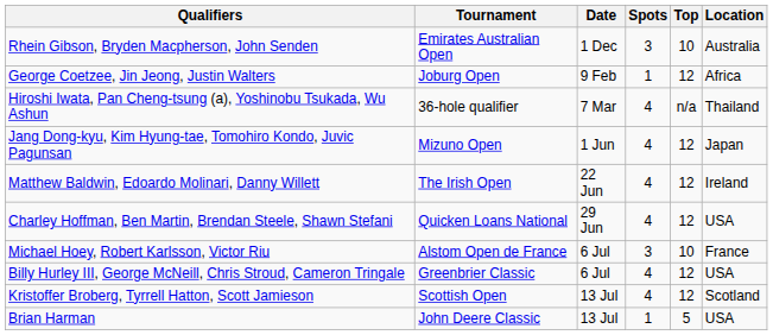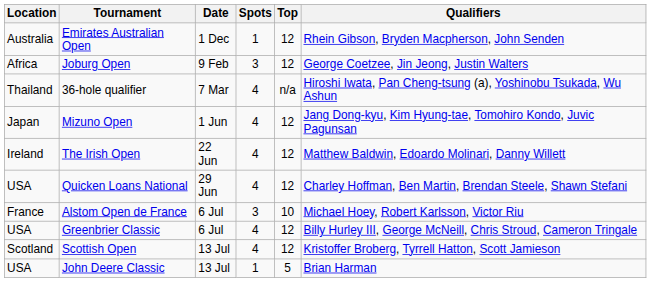columns swapped: Location <-> Qualifiers
Emirates Australian Open | Spots: 3 -> 1
Emirates Australian Open | Top: 10 -> 12
Joburg Open | Spots: 1 -> 3
